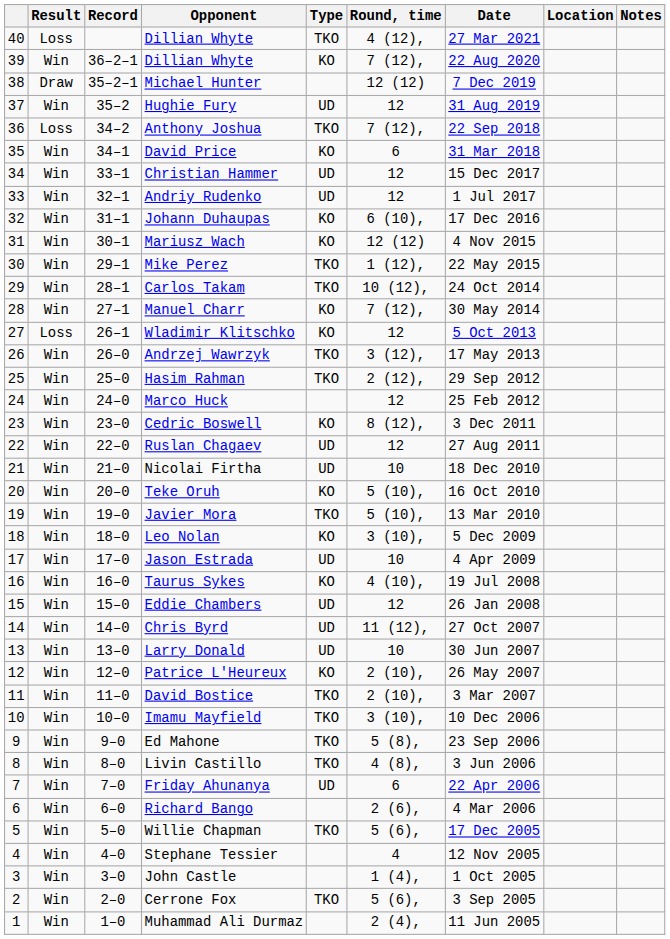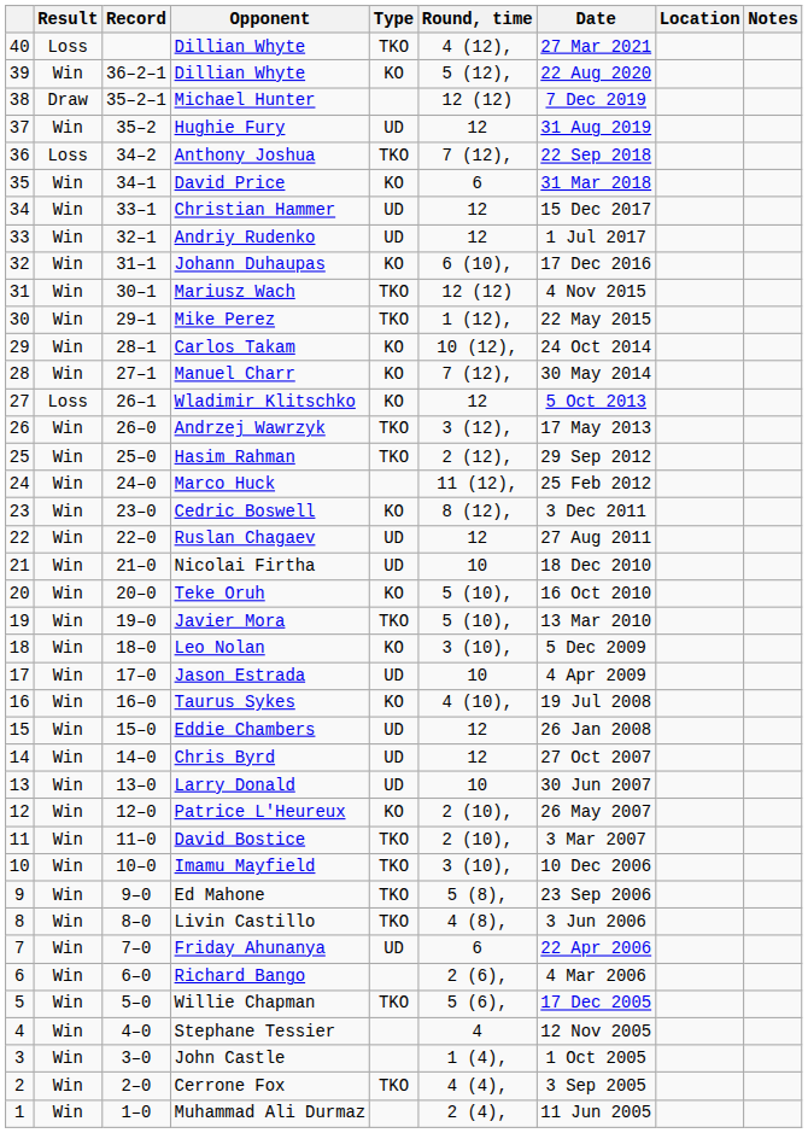39 / Dillian Whyte | Round, time: 7 (12), -> 5 (12),
Mariusz Wach | Type: KO -> TKO
Carlos Takam | Type: TKO -> KO
Marco Huck | Round, time: 12 -> 11 (12),
Chris Byrd | Round, time: 11 (12), -> 12
Cerrone Fox | Round, time: 5 (6), -> 4 (4),
